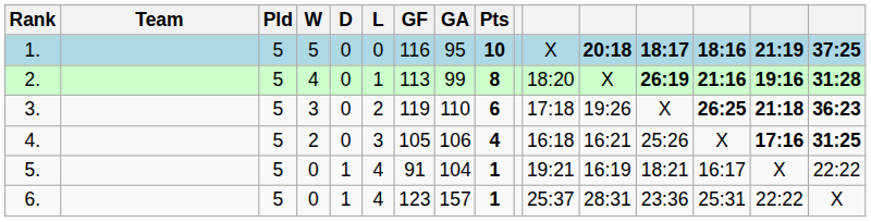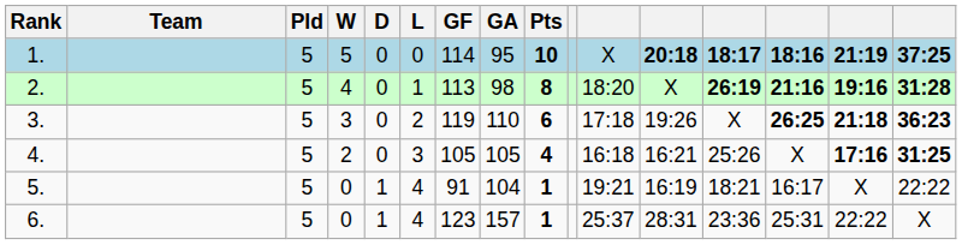1. | GF: 116 -> 114
2. | GA: 99 -> 98
4. | GA: 106 -> 105
